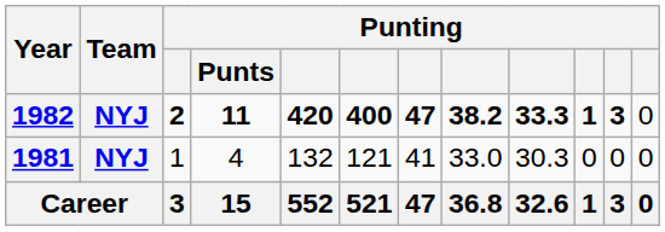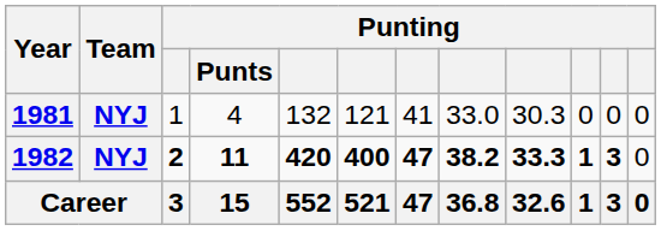rows swapped: 1981 <-> 1982
